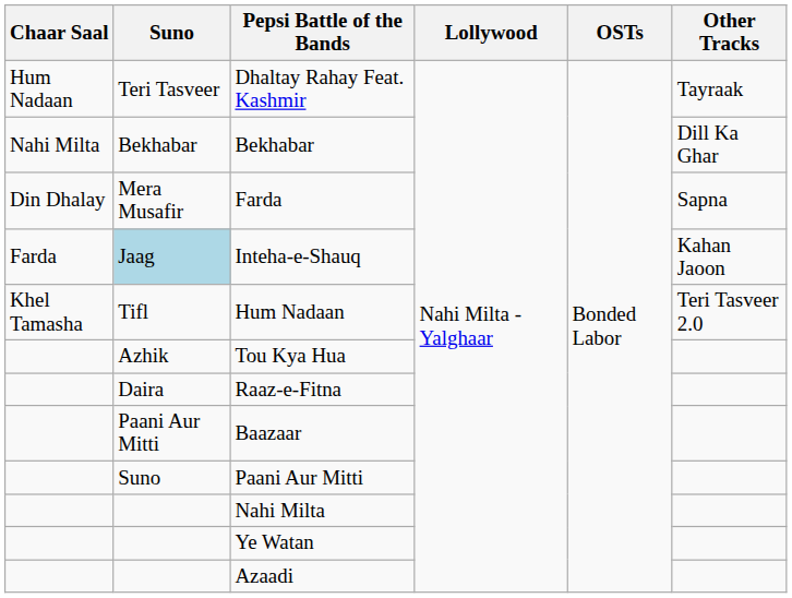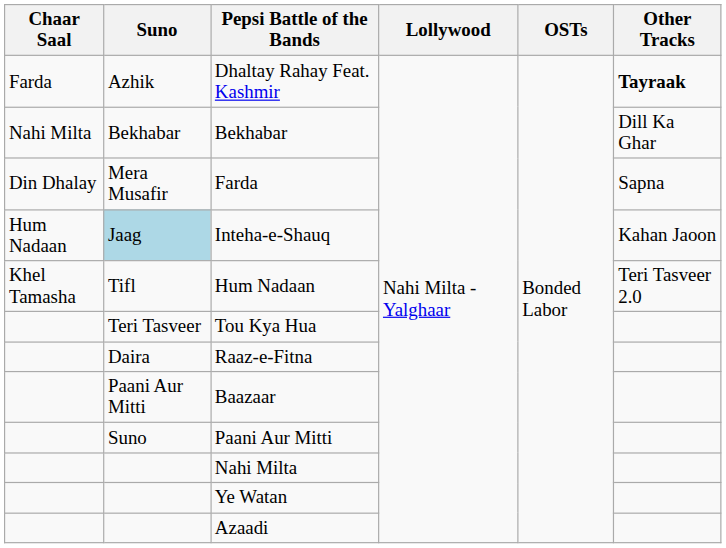Dhaltay Rahay Feat. Kashmir | Chaar Saal: Hum Nadaan -> Farda
Dhaltay Rahay Feat. Kashmir | Suno: Teri Tasveer -> Azhik
Dhaltay Rahay Feat. Kashmir | Other Tracks: normal -> bold
Inteha-e-Shauq | Chaar Saal: Farda -> Hum Nadaan
Tou Kya Hua | Suno: Azhik -> Teri Tasveer
